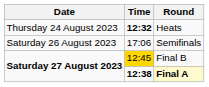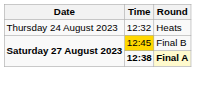Heats | Time: bold -> normal
- row: Saturday 26 August 2023 | 17:06 | Semifinals
